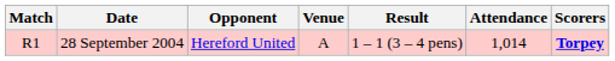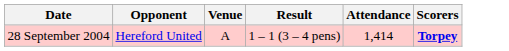- column: Match | R1
28 September 2004 | Attendance: 1,014 -> 1,414
